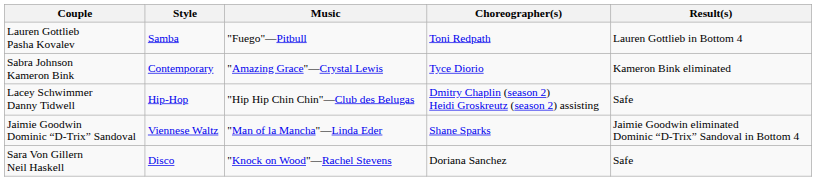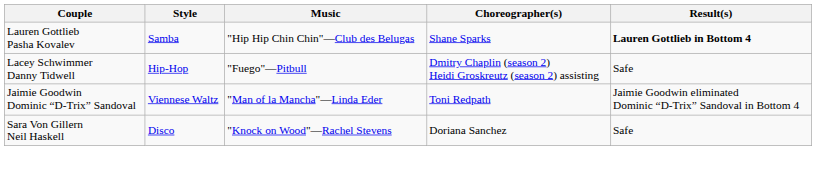Lauren Gottlieb Pasha Kovalev | Music: "Fuego"—Pitbull -> "Hip Hip Chin Chin"—Club des Belugas
Lauren Gottlieb Pasha Kovalev | Choreographer(s): Toni Redpath -> Shane Sparks
Lauren Gottlieb Pasha Kovalev | Result(s): normal -> bold
- row: Sabra Johnson Kameron Bink | Contemporary | "Amazing Grace"—Crystal Lewis | Tyce Diorio | Kameron Bink eliminated
Lacey Schwimmer Danny Tidwell | Music: "Hip Hip Chin Chin"—Club des Belugas -> "Fuego"—Pitbull
Jaimie Goodwin Dominic “D-Trix” Sandoval | Choreographer(s): Shane Sparks -> Toni Redpath
